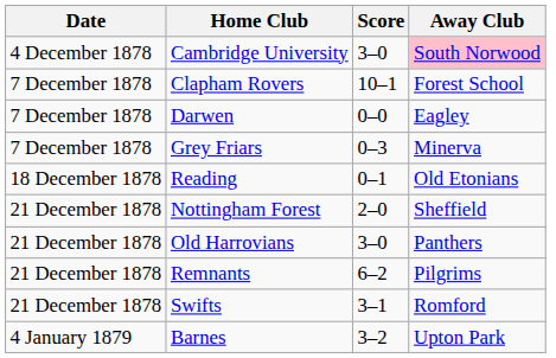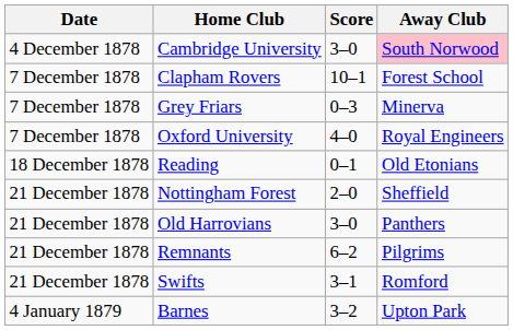- row: 7 December 1878 | Darwen | 0–0 | Eagley
+ row: 7 December 1878 | Oxford University | 4–0 | Royal Engineers
